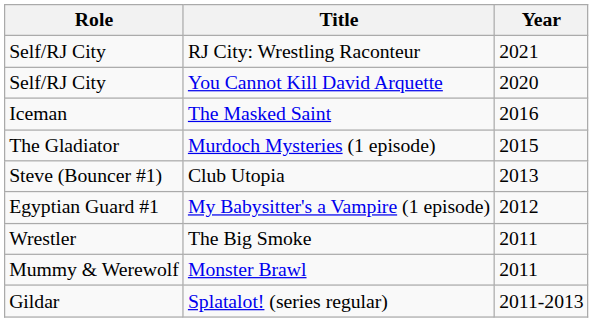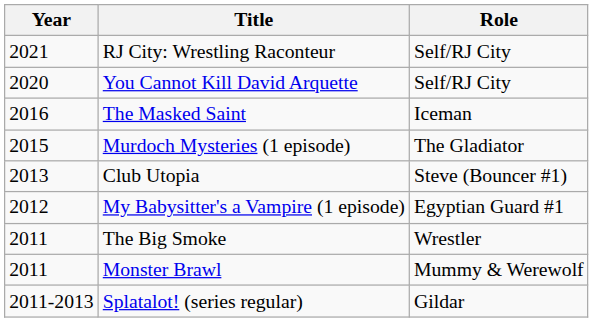columns swapped: Year <-> Role
